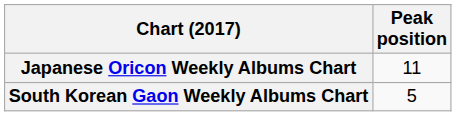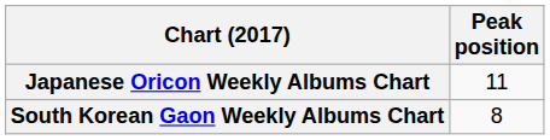South Korean Gaon Weekly Albums Chart | Peak position: 5 -> 8
